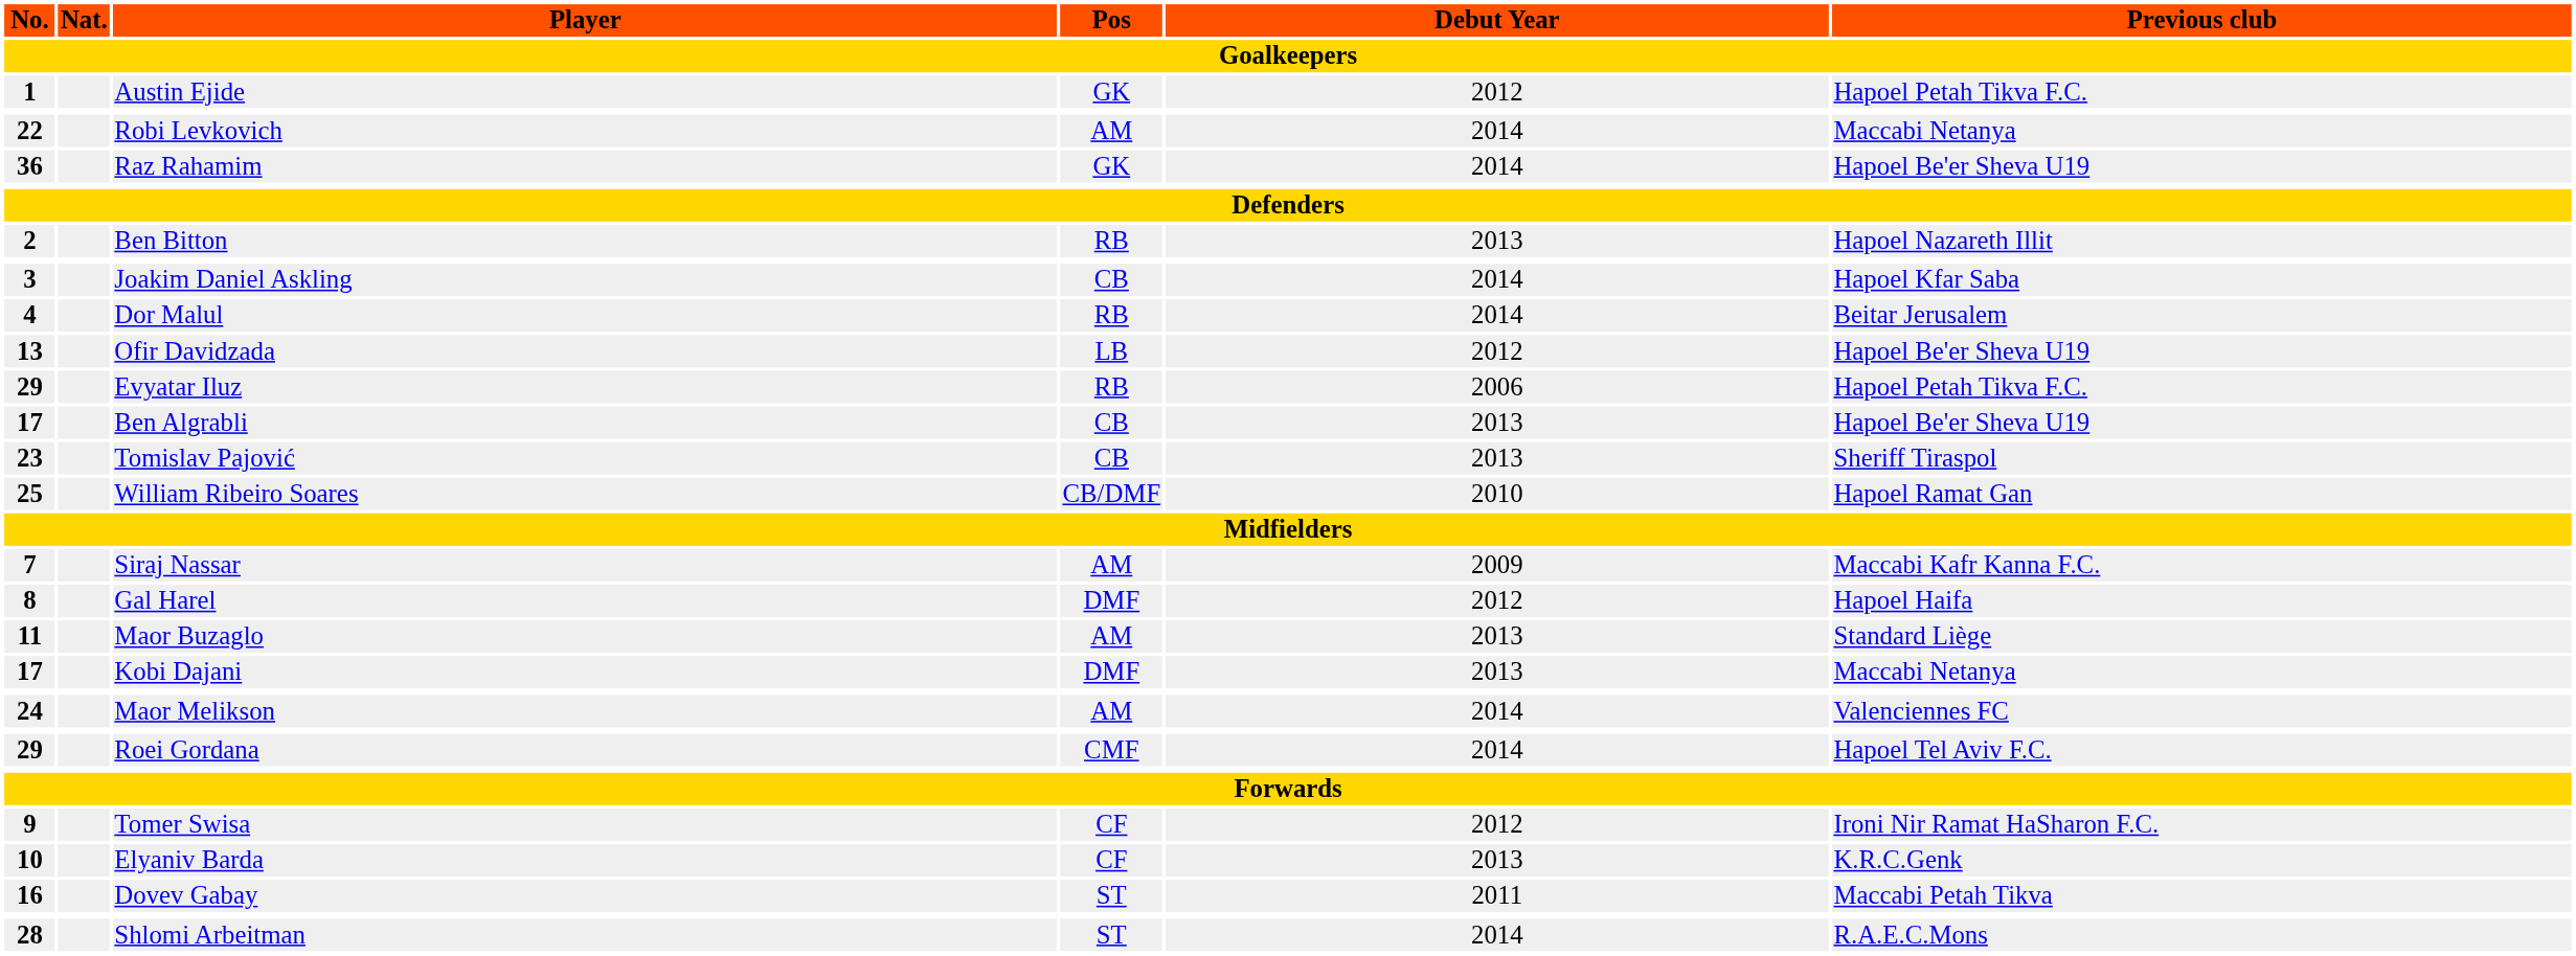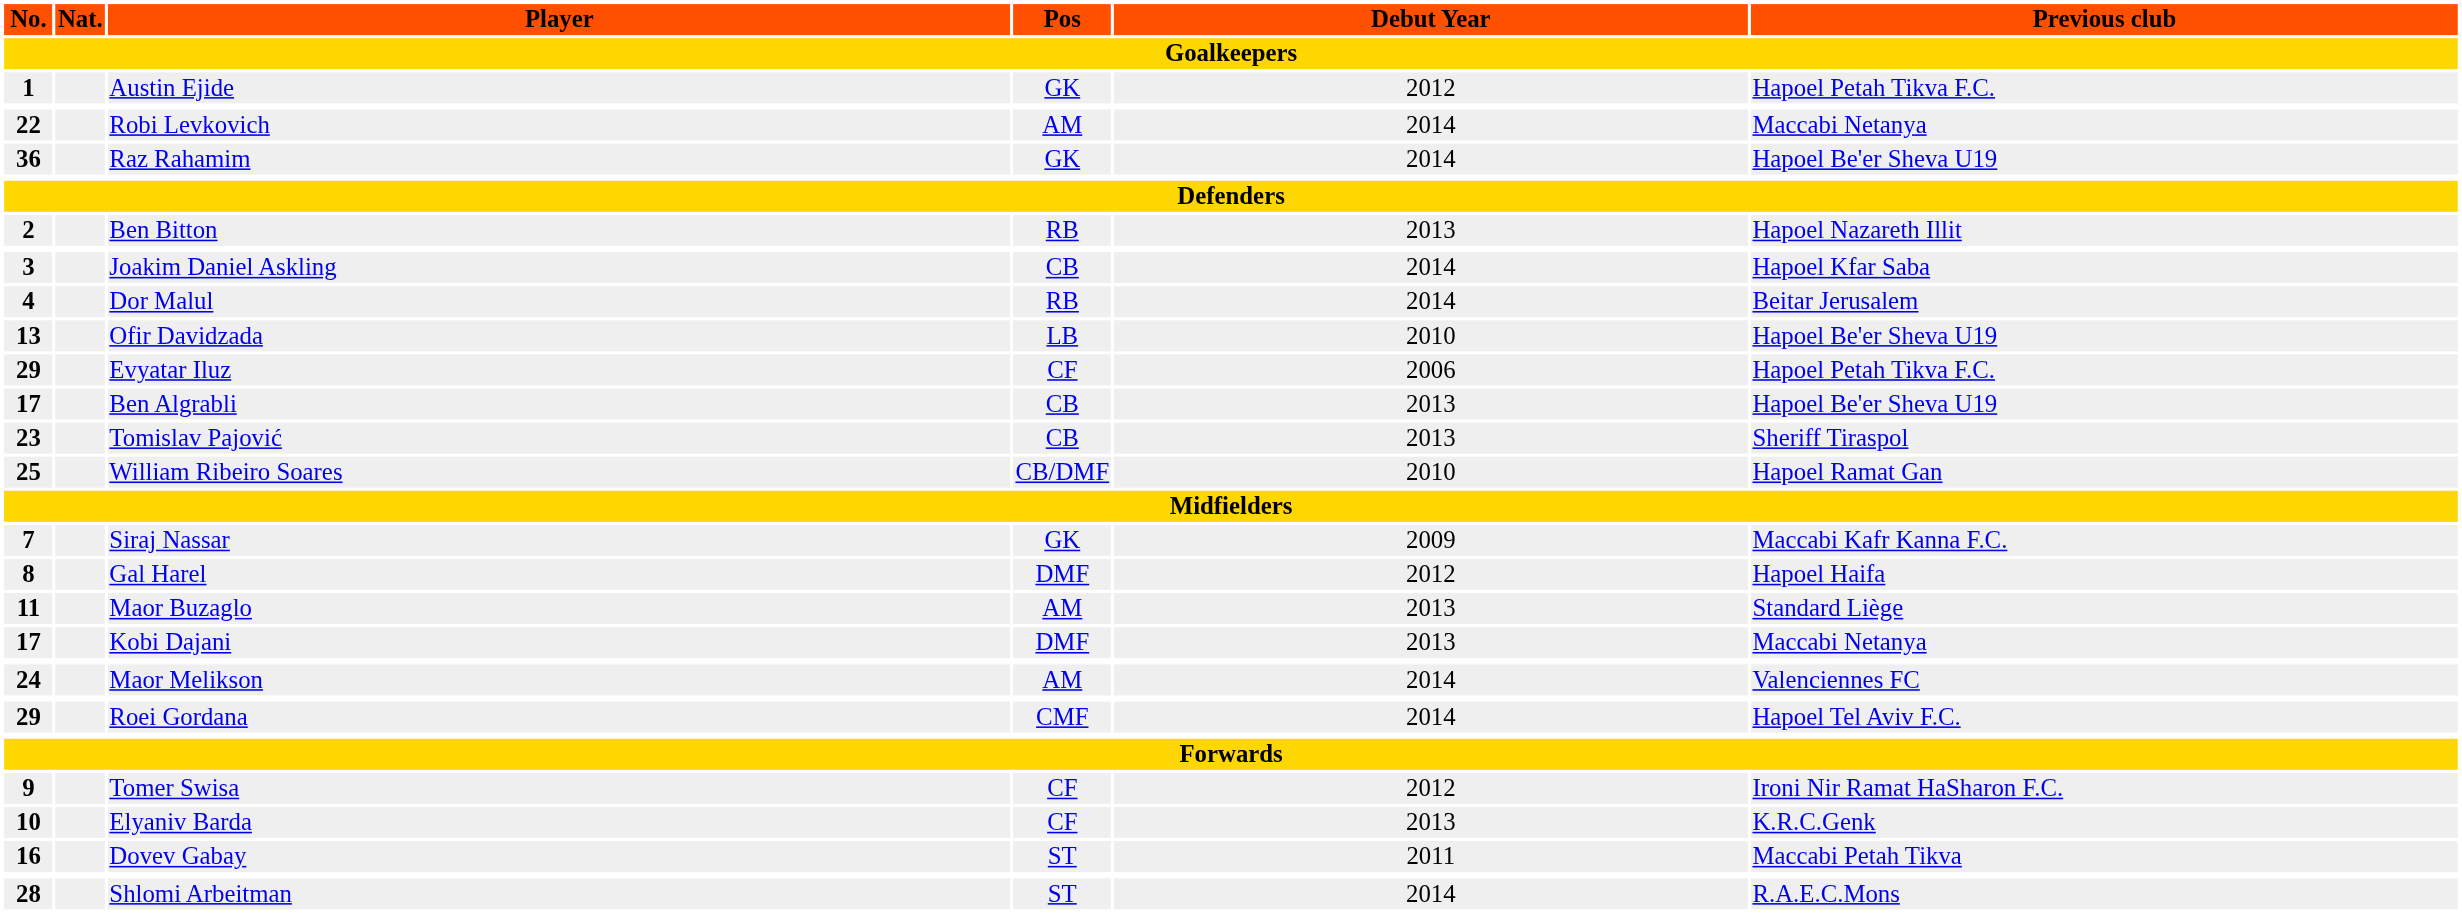Ofir Davidzada | Debut Year / Goalkeepers: 2012 -> 2010
Evyatar Iluz | Pos / Goalkeepers: RB -> CF
Siraj Nassar | Pos / Goalkeepers: AM -> GK
